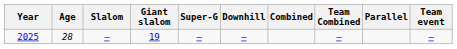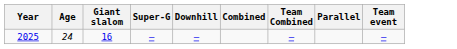- column: Slalom | —
2025 | Age: 28 -> 24
2025 | Giant slalom: 19 -> 16
